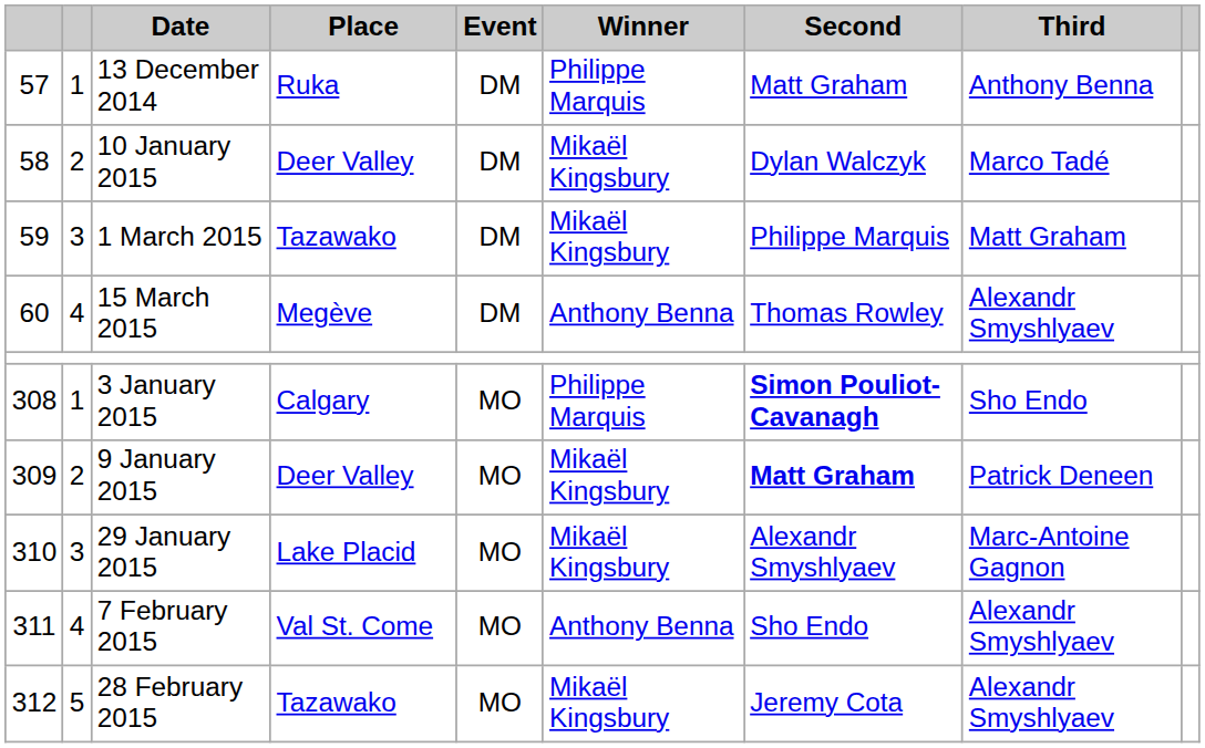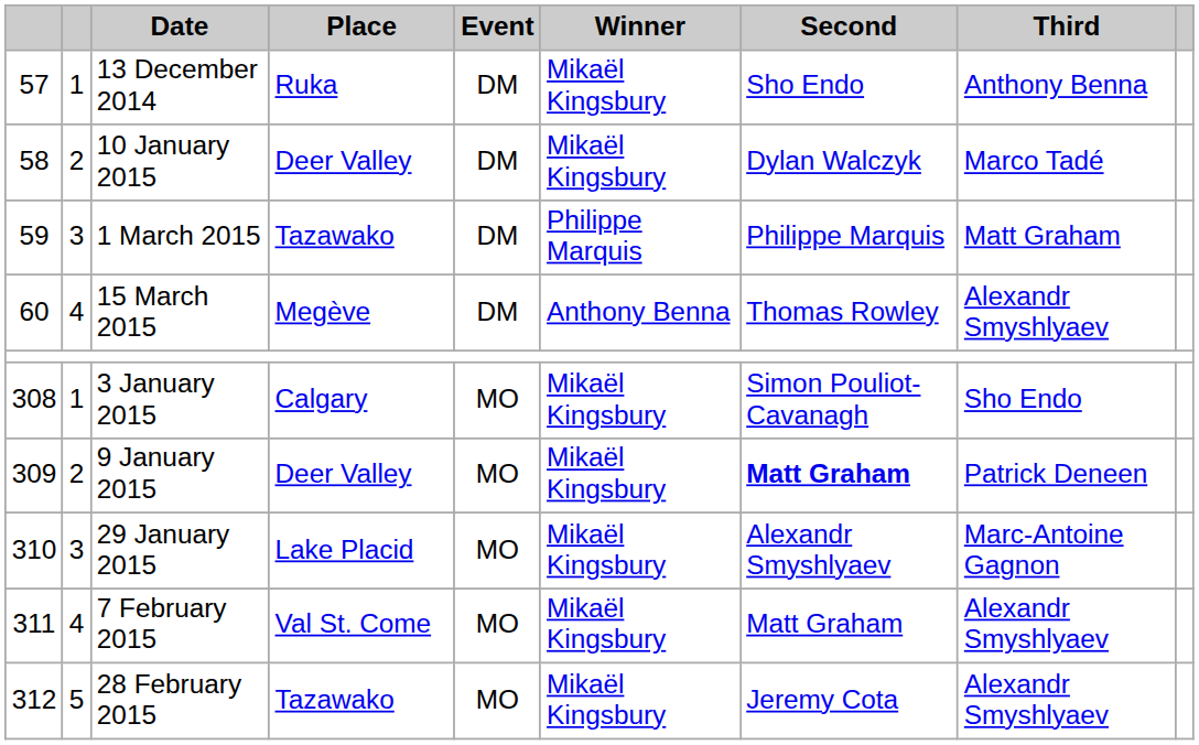13 December 2014 | Winner: Philippe Marquis -> Mikaël Kingsbury
13 December 2014 | Second: Matt Graham -> Sho Endo
1 March 2015 | Winner: Mikaël Kingsbury -> Philippe Marquis
3 January 2015 | Winner: Philippe Marquis -> Mikaël Kingsbury
3 January 2015 | Second: bold -> normal
7 February 2015 | Winner: Anthony Benna -> Mikaël Kingsbury
7 February 2015 | Second: Sho Endo -> Matt Graham
